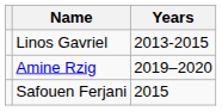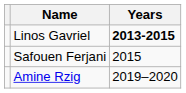Linos Gavriel | Years: normal -> bold
rows swapped: Safouen Ferjani <-> Amine Rzig
